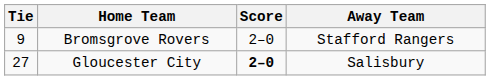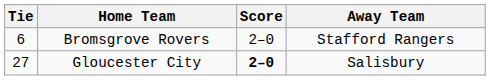Bromsgrove Rovers | Tie: 9 -> 6
